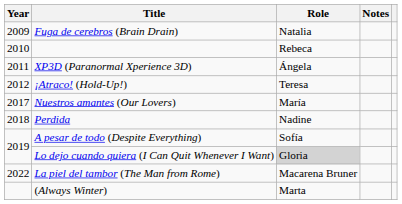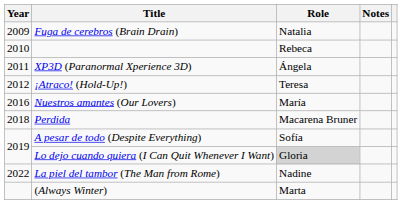Nuestros amantes (Our Lovers) | Year: 2017 -> 2016
Perdida | Role: Nadine -> Macarena Bruner
La piel del tambor (The Man from Rome) | Role: Macarena Bruner -> Nadine
